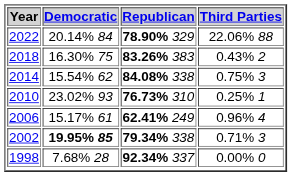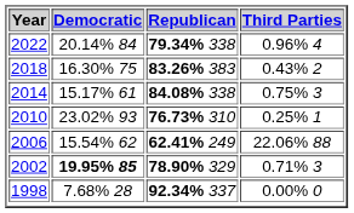2022 | Republican: 78.90% 329 -> 79.34% 338
2022 | Third Parties: 22.06% 88 -> 0.96% 4
2014 | Democratic: 15.54% 62 -> 15.17% 61
2006 | Democratic: 15.17% 61 -> 15.54% 62
2006 | Third Parties: 0.96% 4 -> 22.06% 88
2002 | Republican: 79.34% 338 -> 78.90% 329
